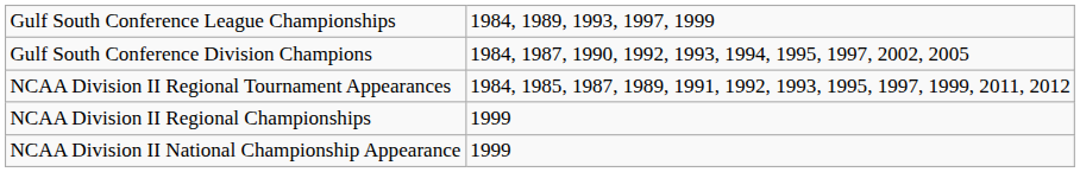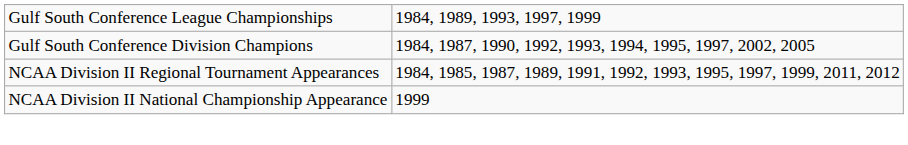- row: NCAA Division II Regional Championships | 1999
